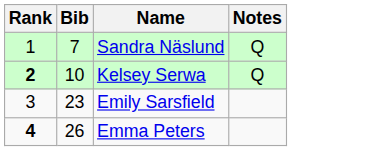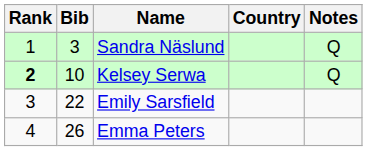+ column: Country
Sandra Näslund | Bib: 7 -> 3
Emily Sarsfield | Bib: 23 -> 22
Emma Peters | Rank: bold -> normal
